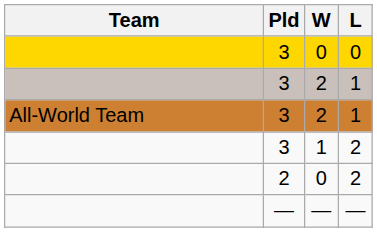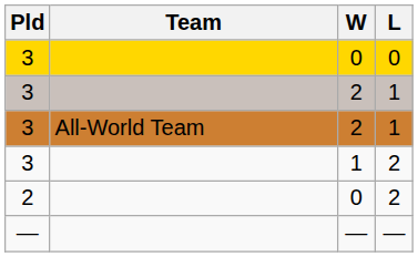columns swapped: Team <-> Pld
